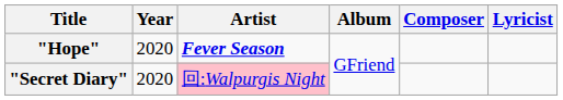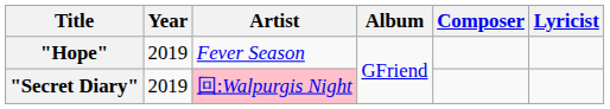"Hope" | Year: 2020 -> 2019
"Hope" | Artist: bold -> normal
"Secret Diary" | Year: 2020 -> 2019
